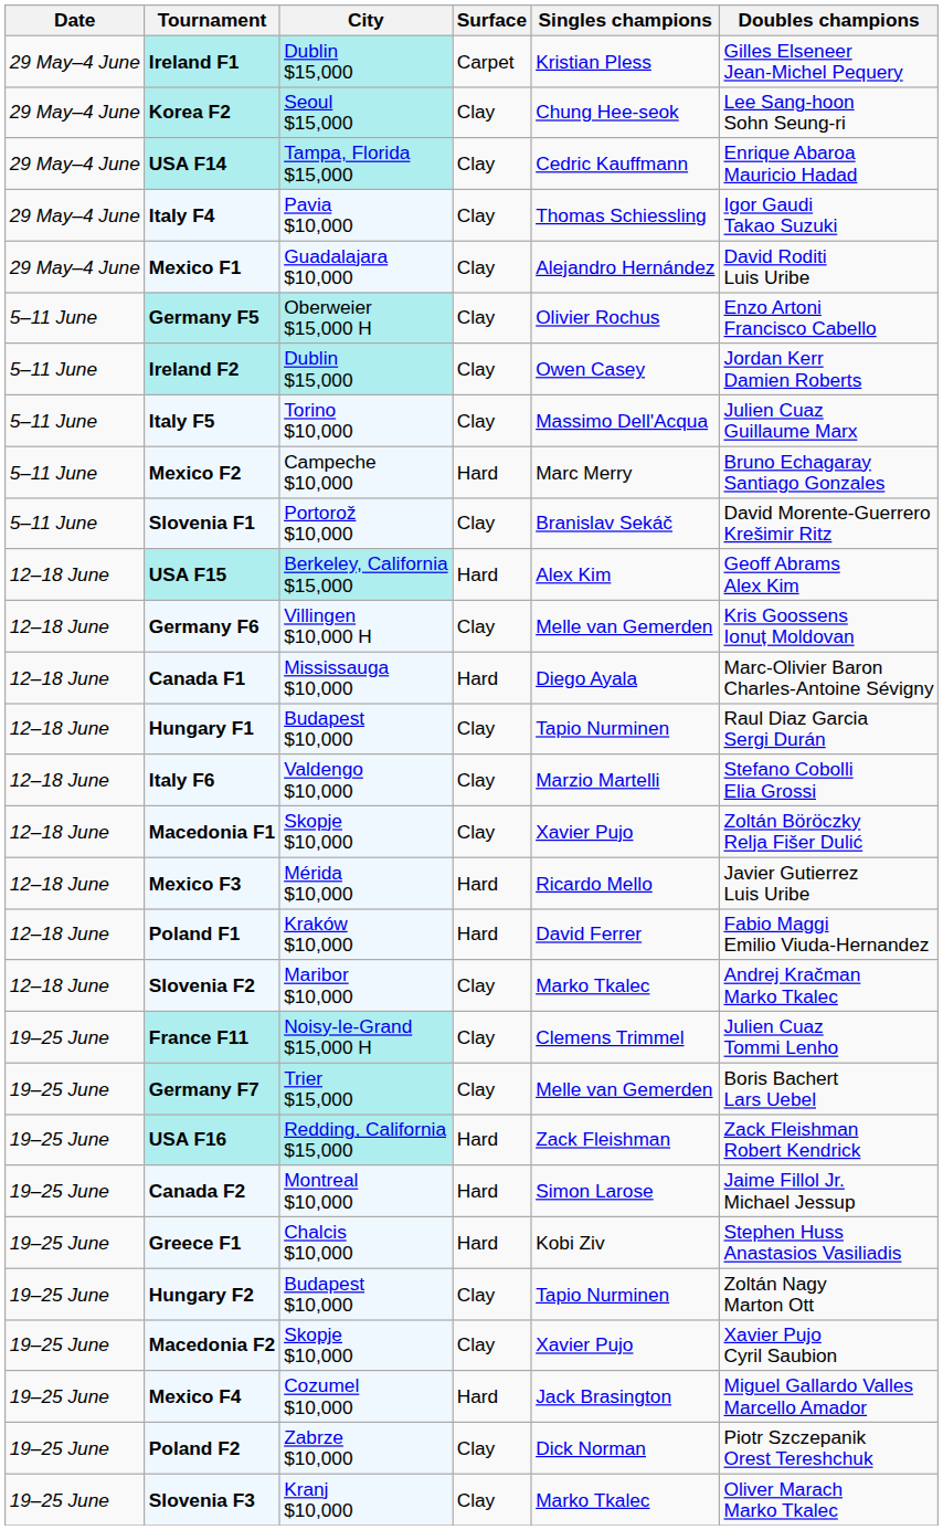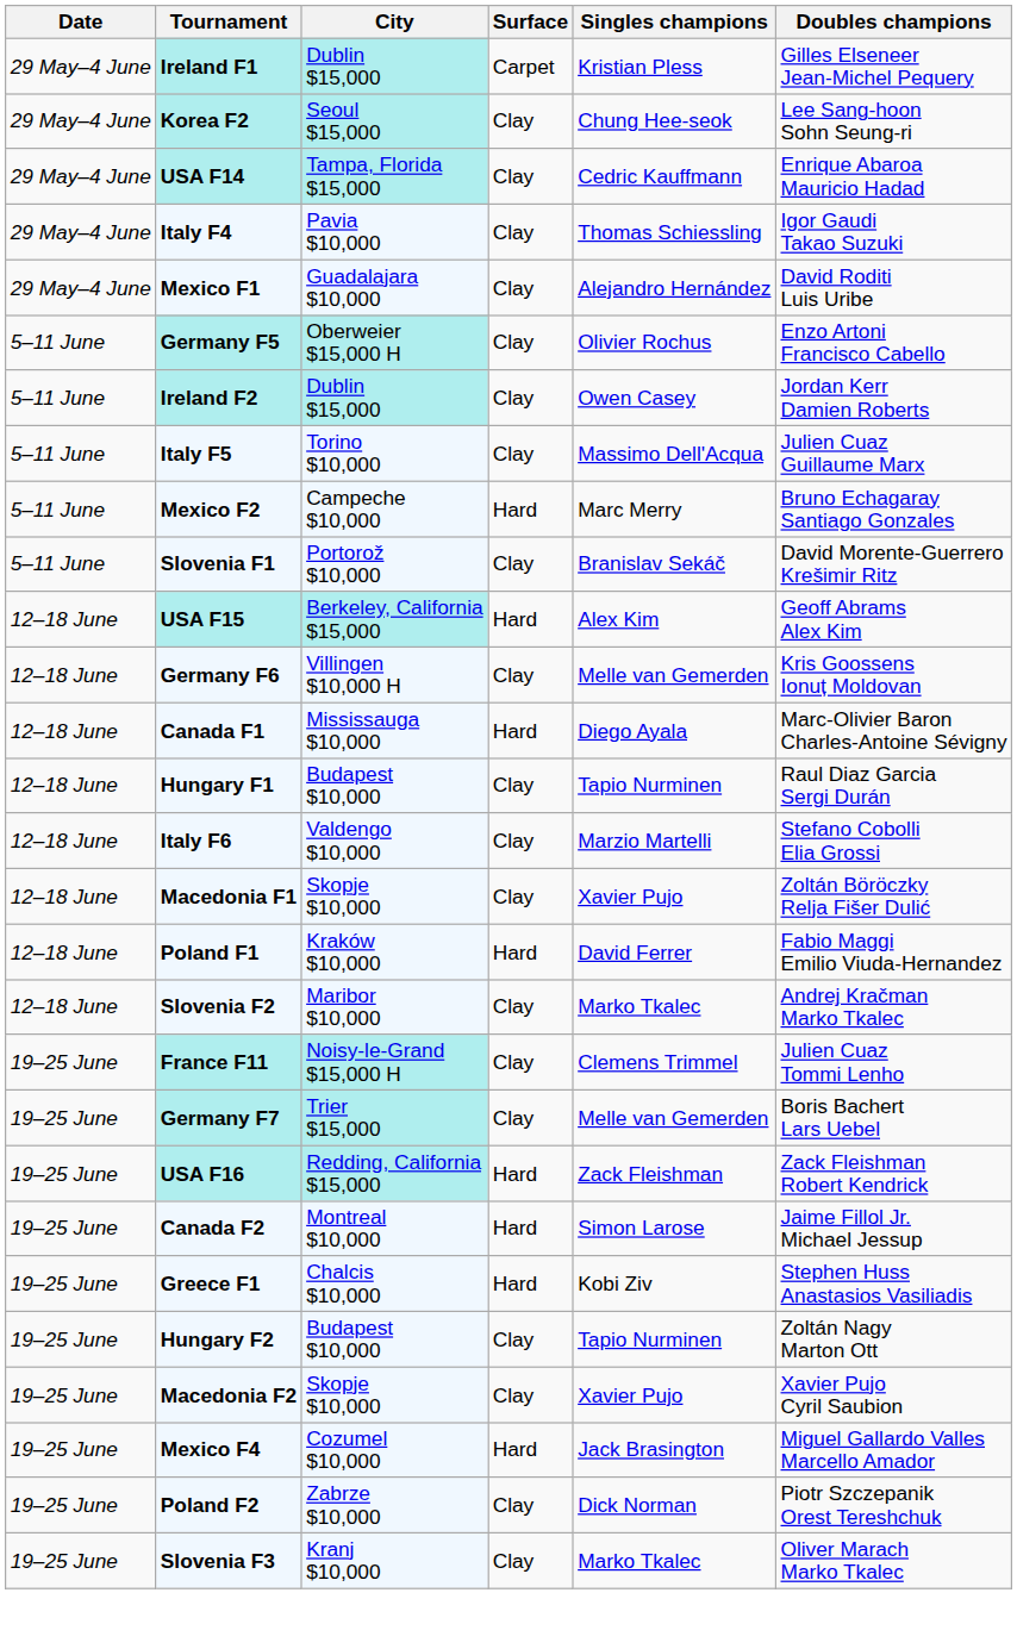- row: 12–18 June | Mexico F3 | Mérida $10,000 | Hard | Ricardo Mello | Javier Gutierrez Luis Uribe
